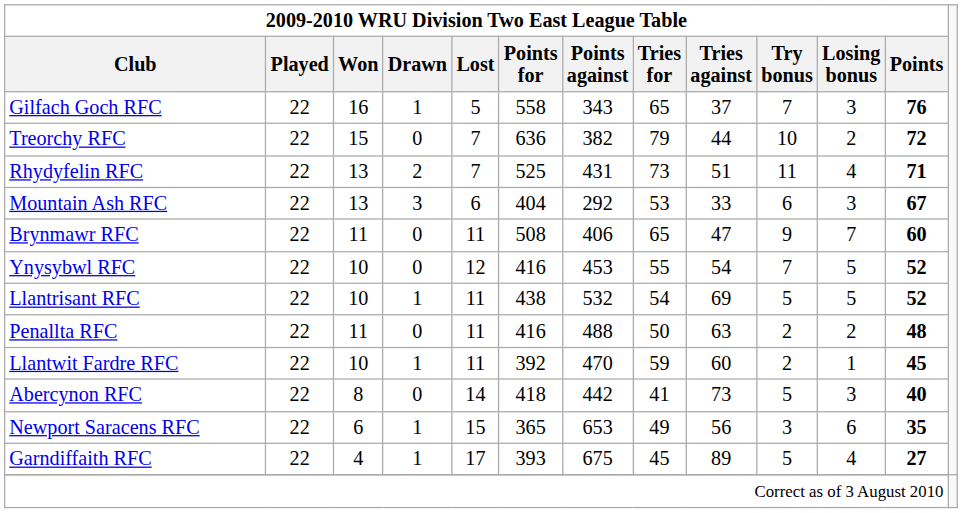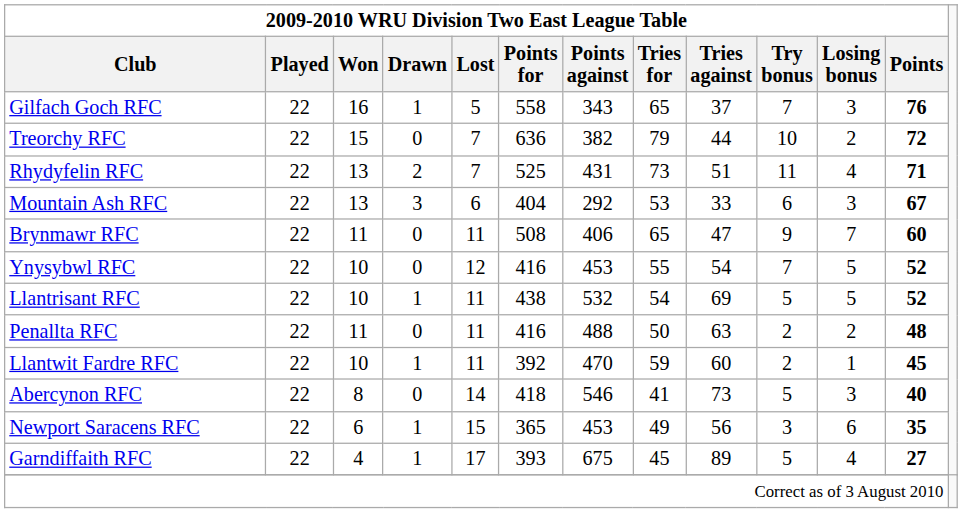Abercynon RFC | column 7: 442 -> 546
Newport Saracens RFC | column 7: 653 -> 453
